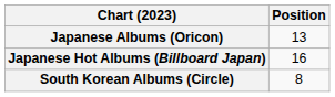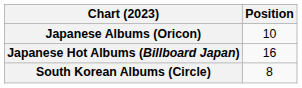Japanese Albums (Oricon) | Position: 13 -> 10
